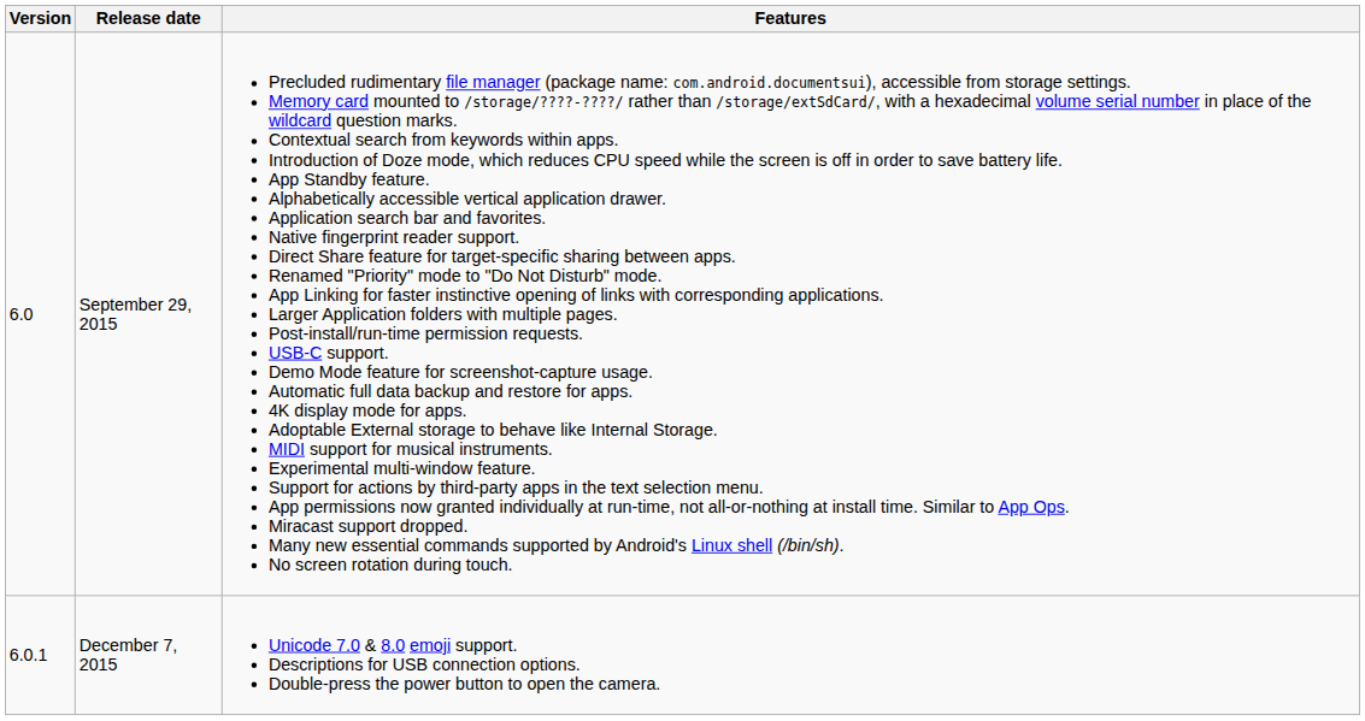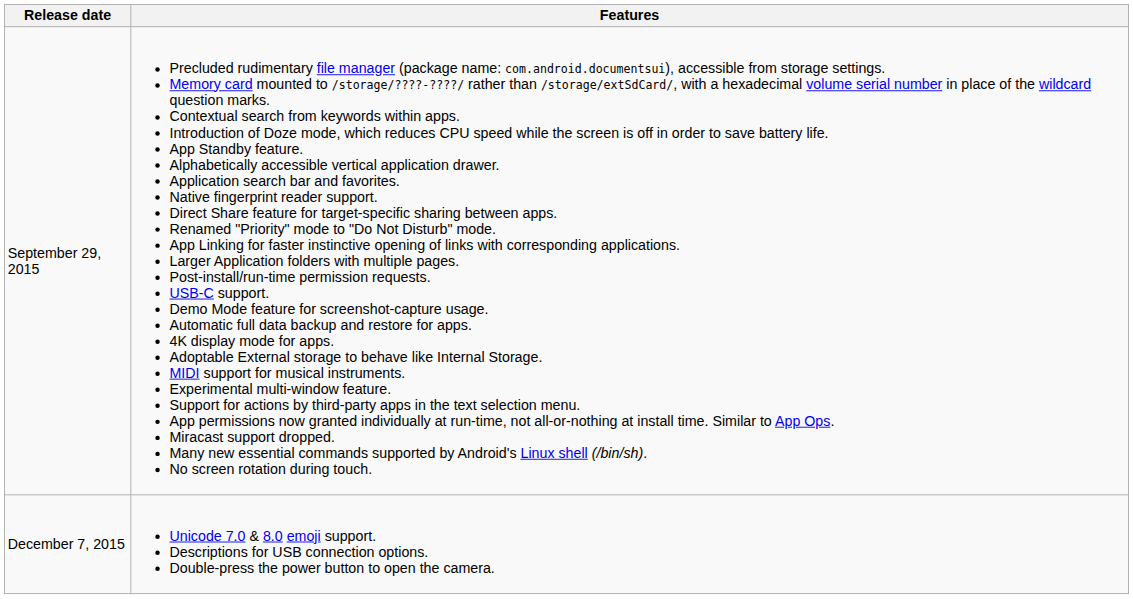- column: Version | 6.0 | 6.0.1
